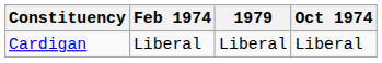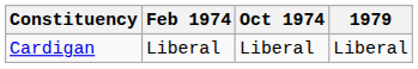columns swapped: Oct 1974 <-> 1979
